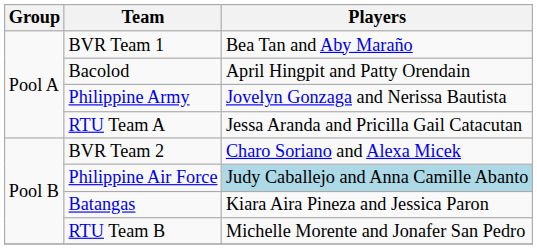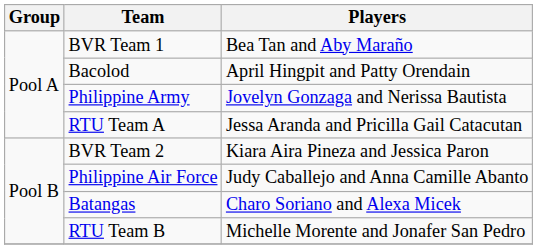BVR Team 2 | Players: Charo Soriano and Alexa Micek -> Kiara Aira Pineza and Jessica Paron
Philippine Air Force | Players: lightblue background -> no background
Batangas | Players: Kiara Aira Pineza and Jessica Paron -> Charo Soriano and Alexa Micek
